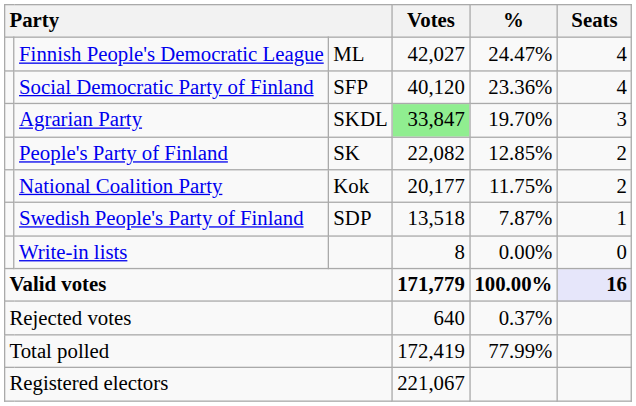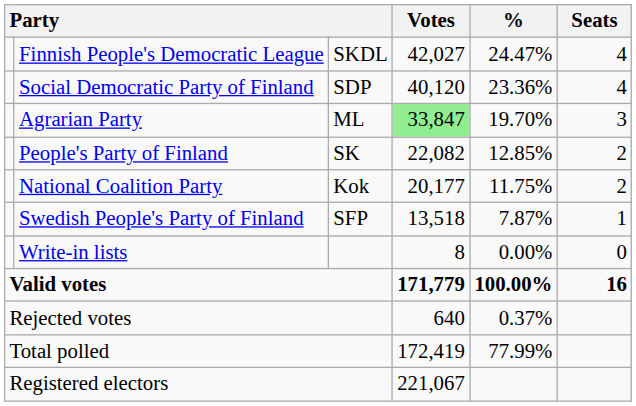Finnish People's Democratic League | column 3: ML -> SKDL
Social Democratic Party of Finland | column 3: SFP -> SDP
Agrarian Party | column 3: SKDL -> ML
Swedish People's Party of Finland | column 3: SDP -> SFP
Valid votes | Seats: lavender background -> no background
